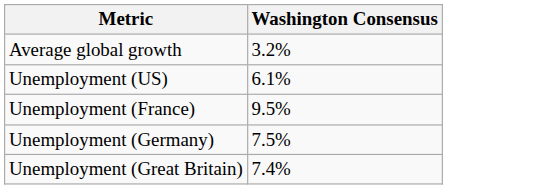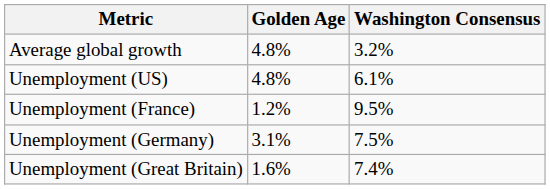+ column: Golden Age | 4.8% | 4.8% | 1.2% | 3.1% | 1.6%
